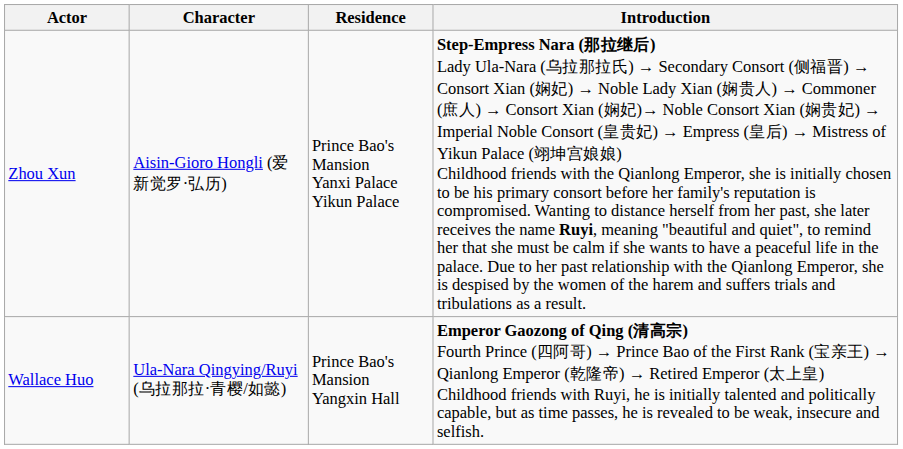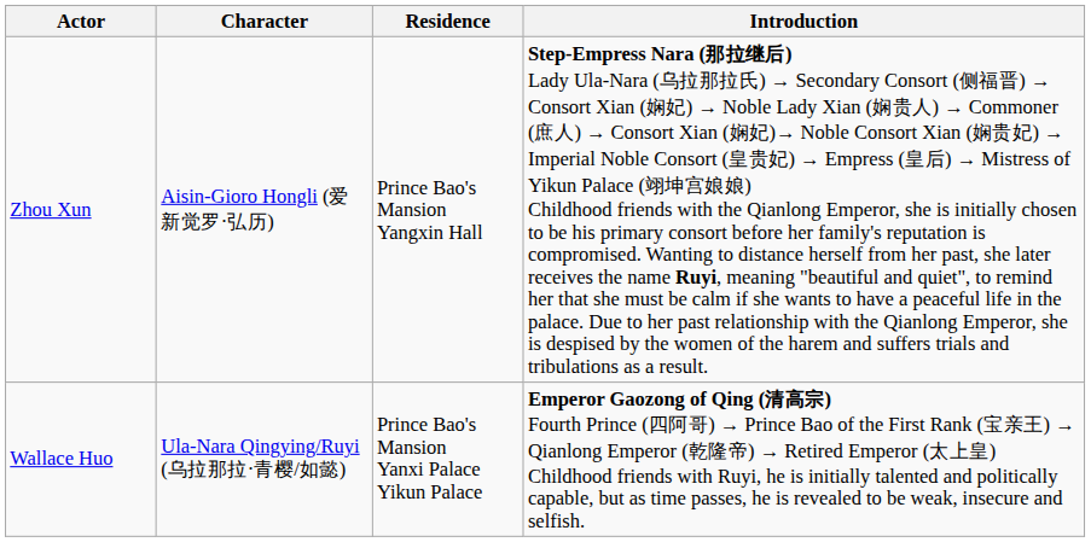Zhou Xun | Residence: Prince Bao's Mansion Yanxi Palace Yikun Palace -> Prince Bao's Mansion Yangxin Hall
Wallace Huo | Residence: Prince Bao's Mansion Yangxin Hall -> Prince Bao's Mansion Yanxi Palace Yikun Palace
